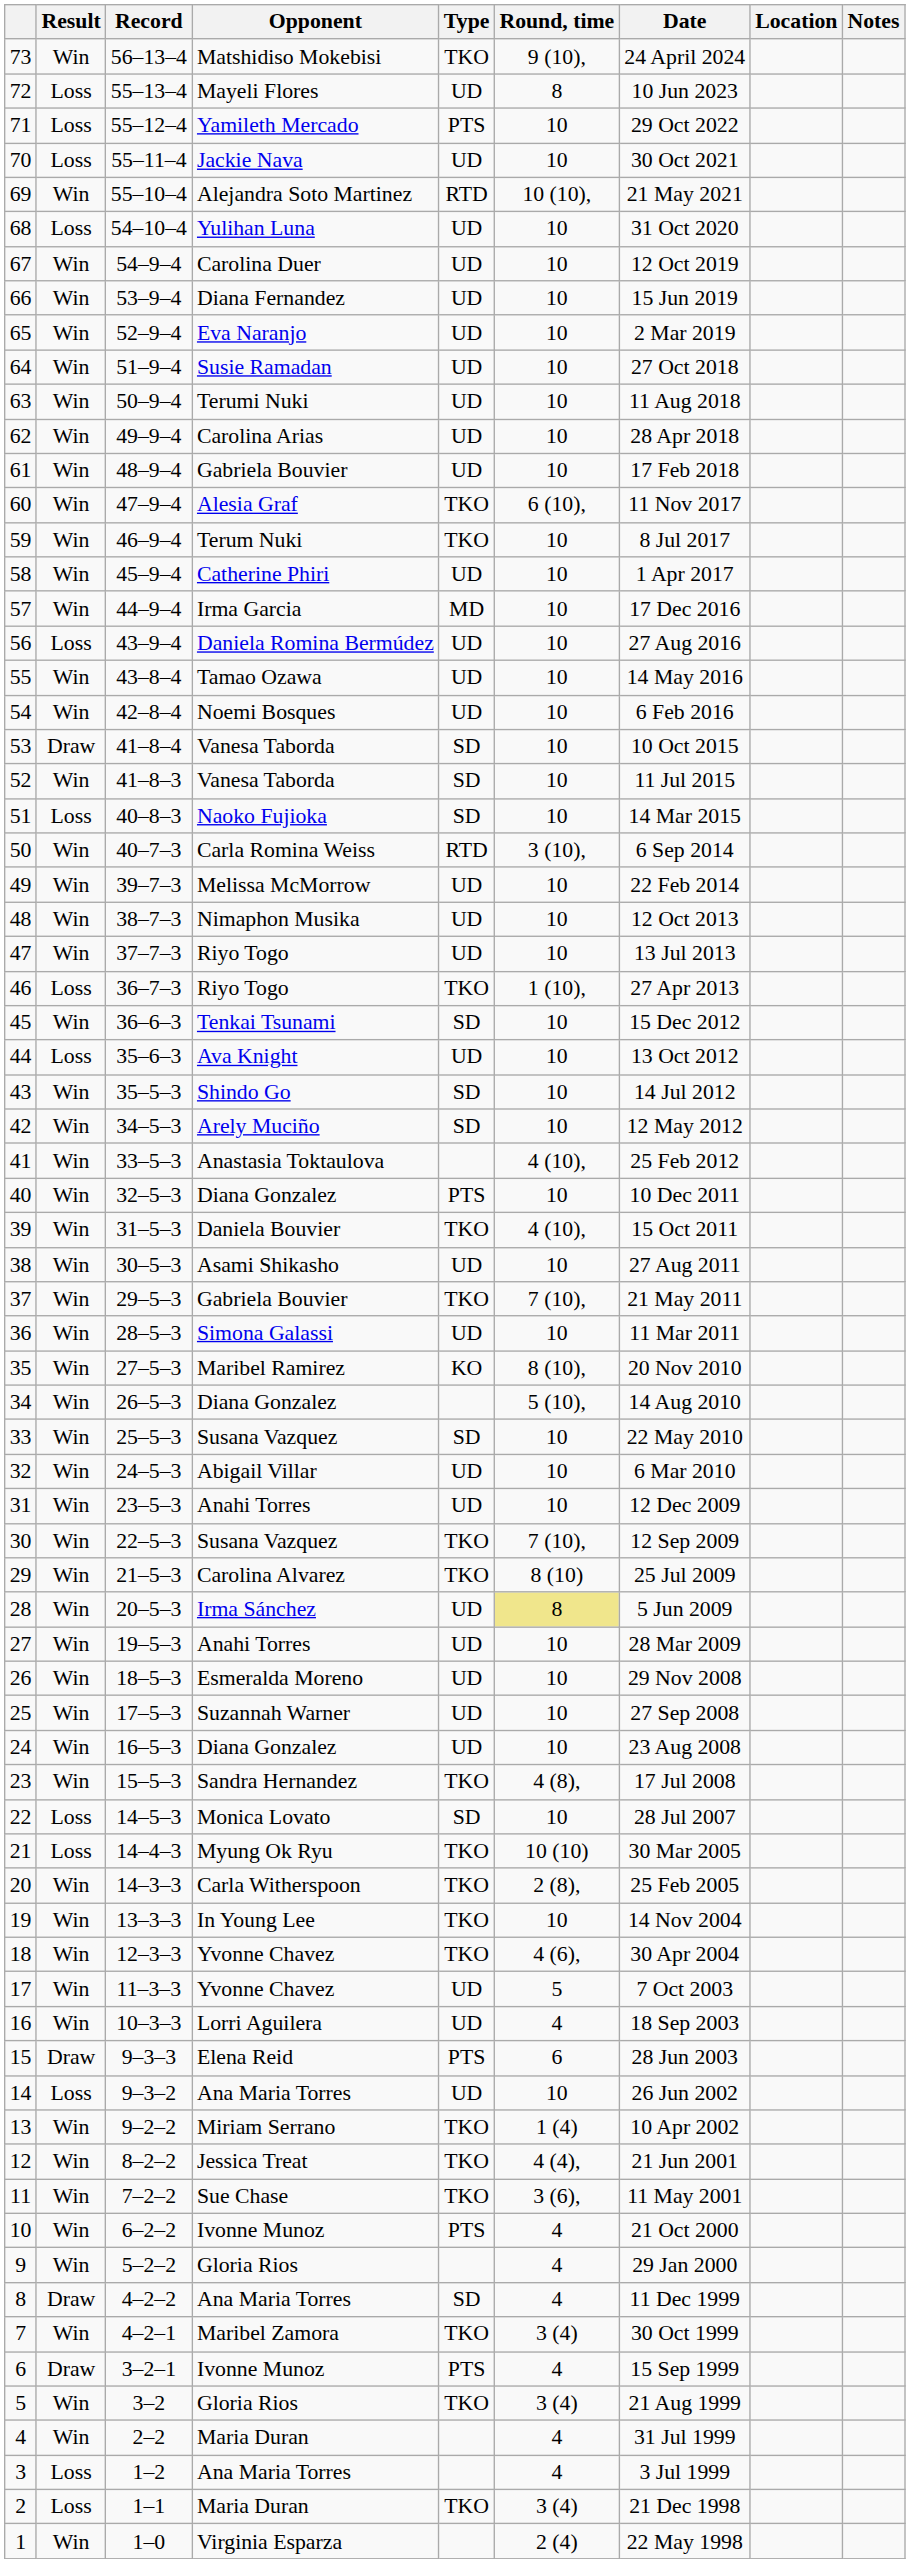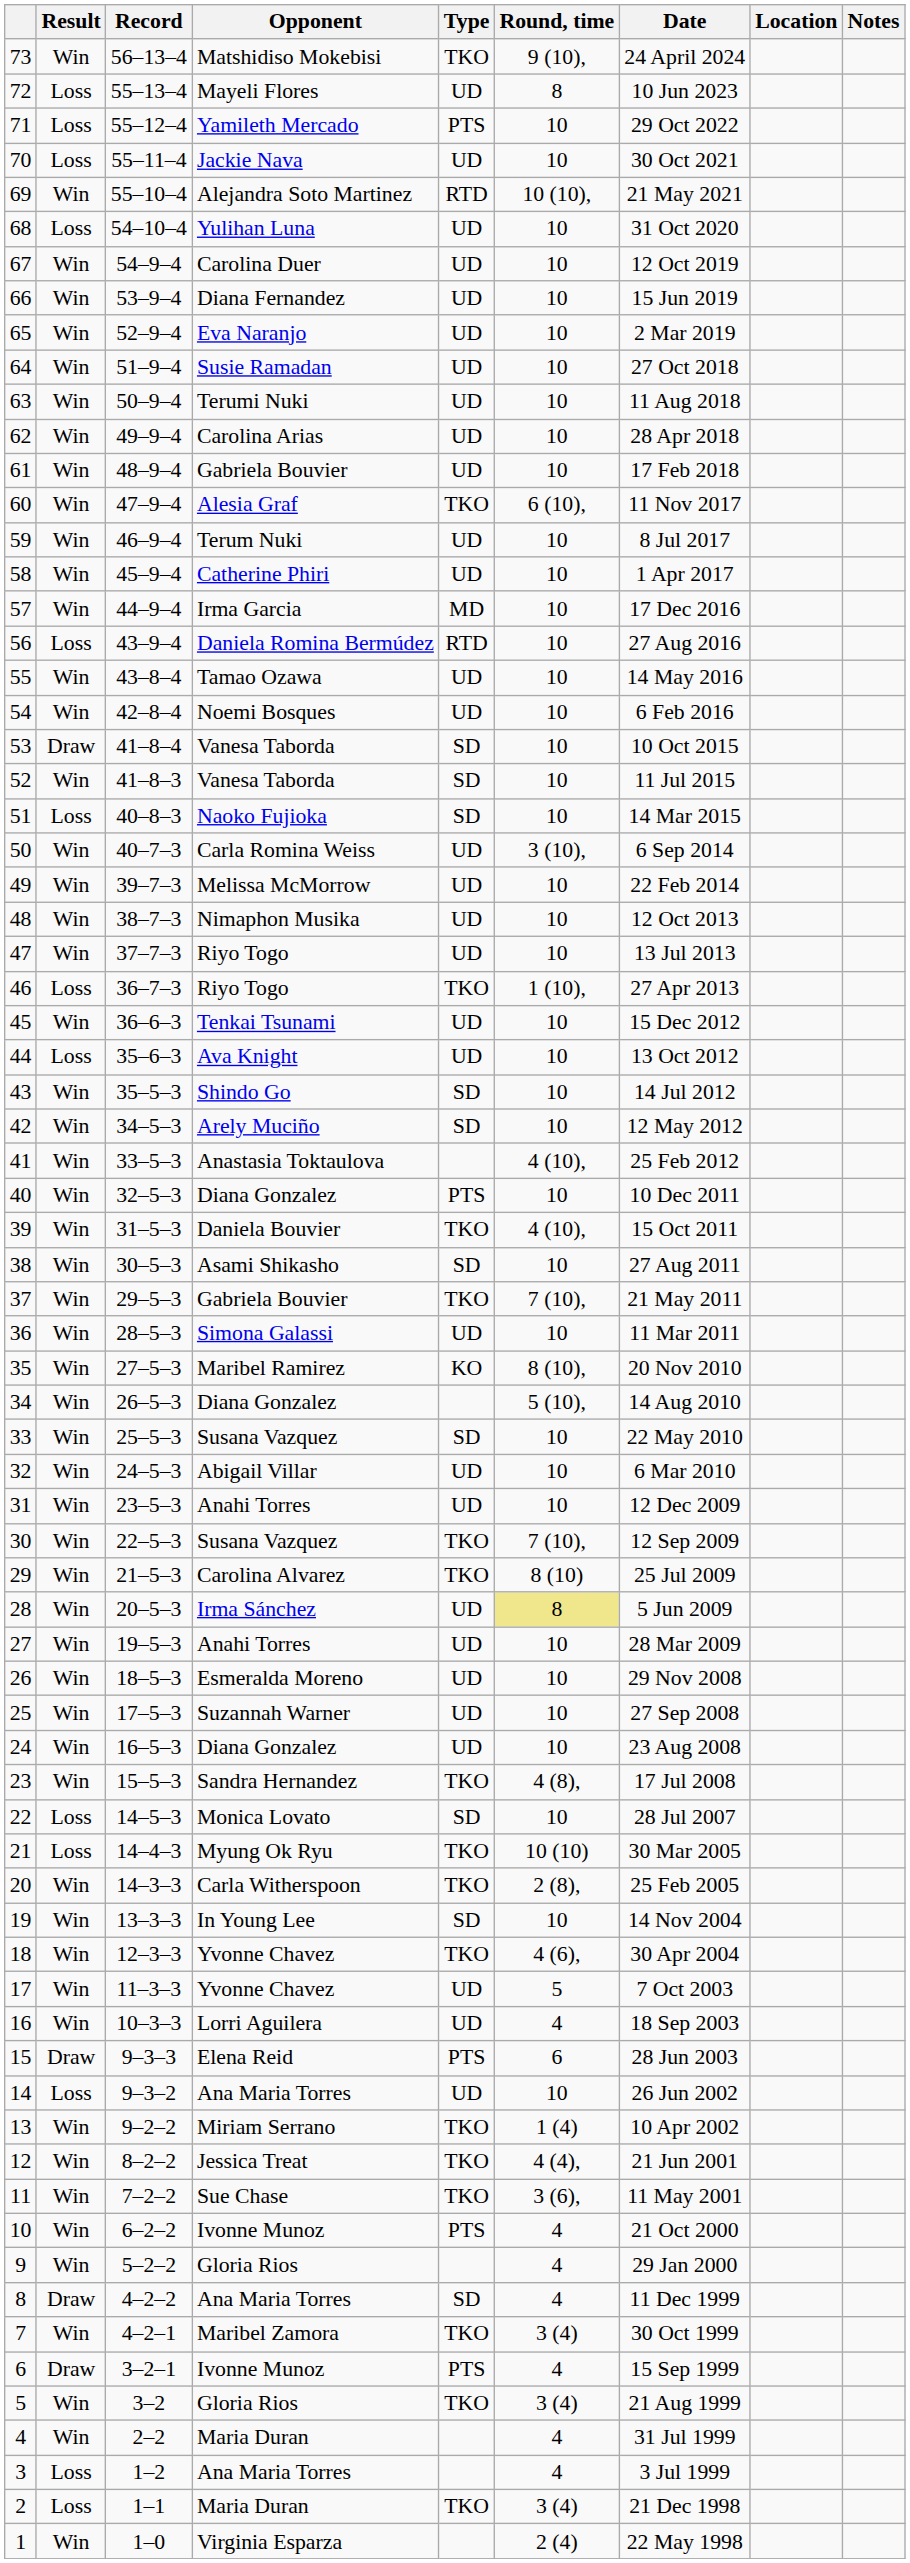59 | Type: TKO -> UD
56 | Type: UD -> RTD
50 | Type: RTD -> UD
45 | Type: SD -> UD
38 | Type: UD -> SD
19 | Type: TKO -> SD
